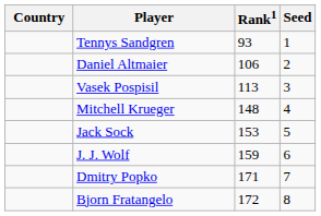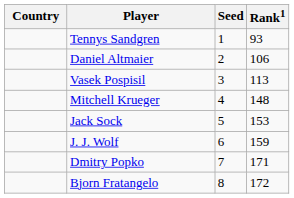columns swapped: Rank1 <-> Seed
